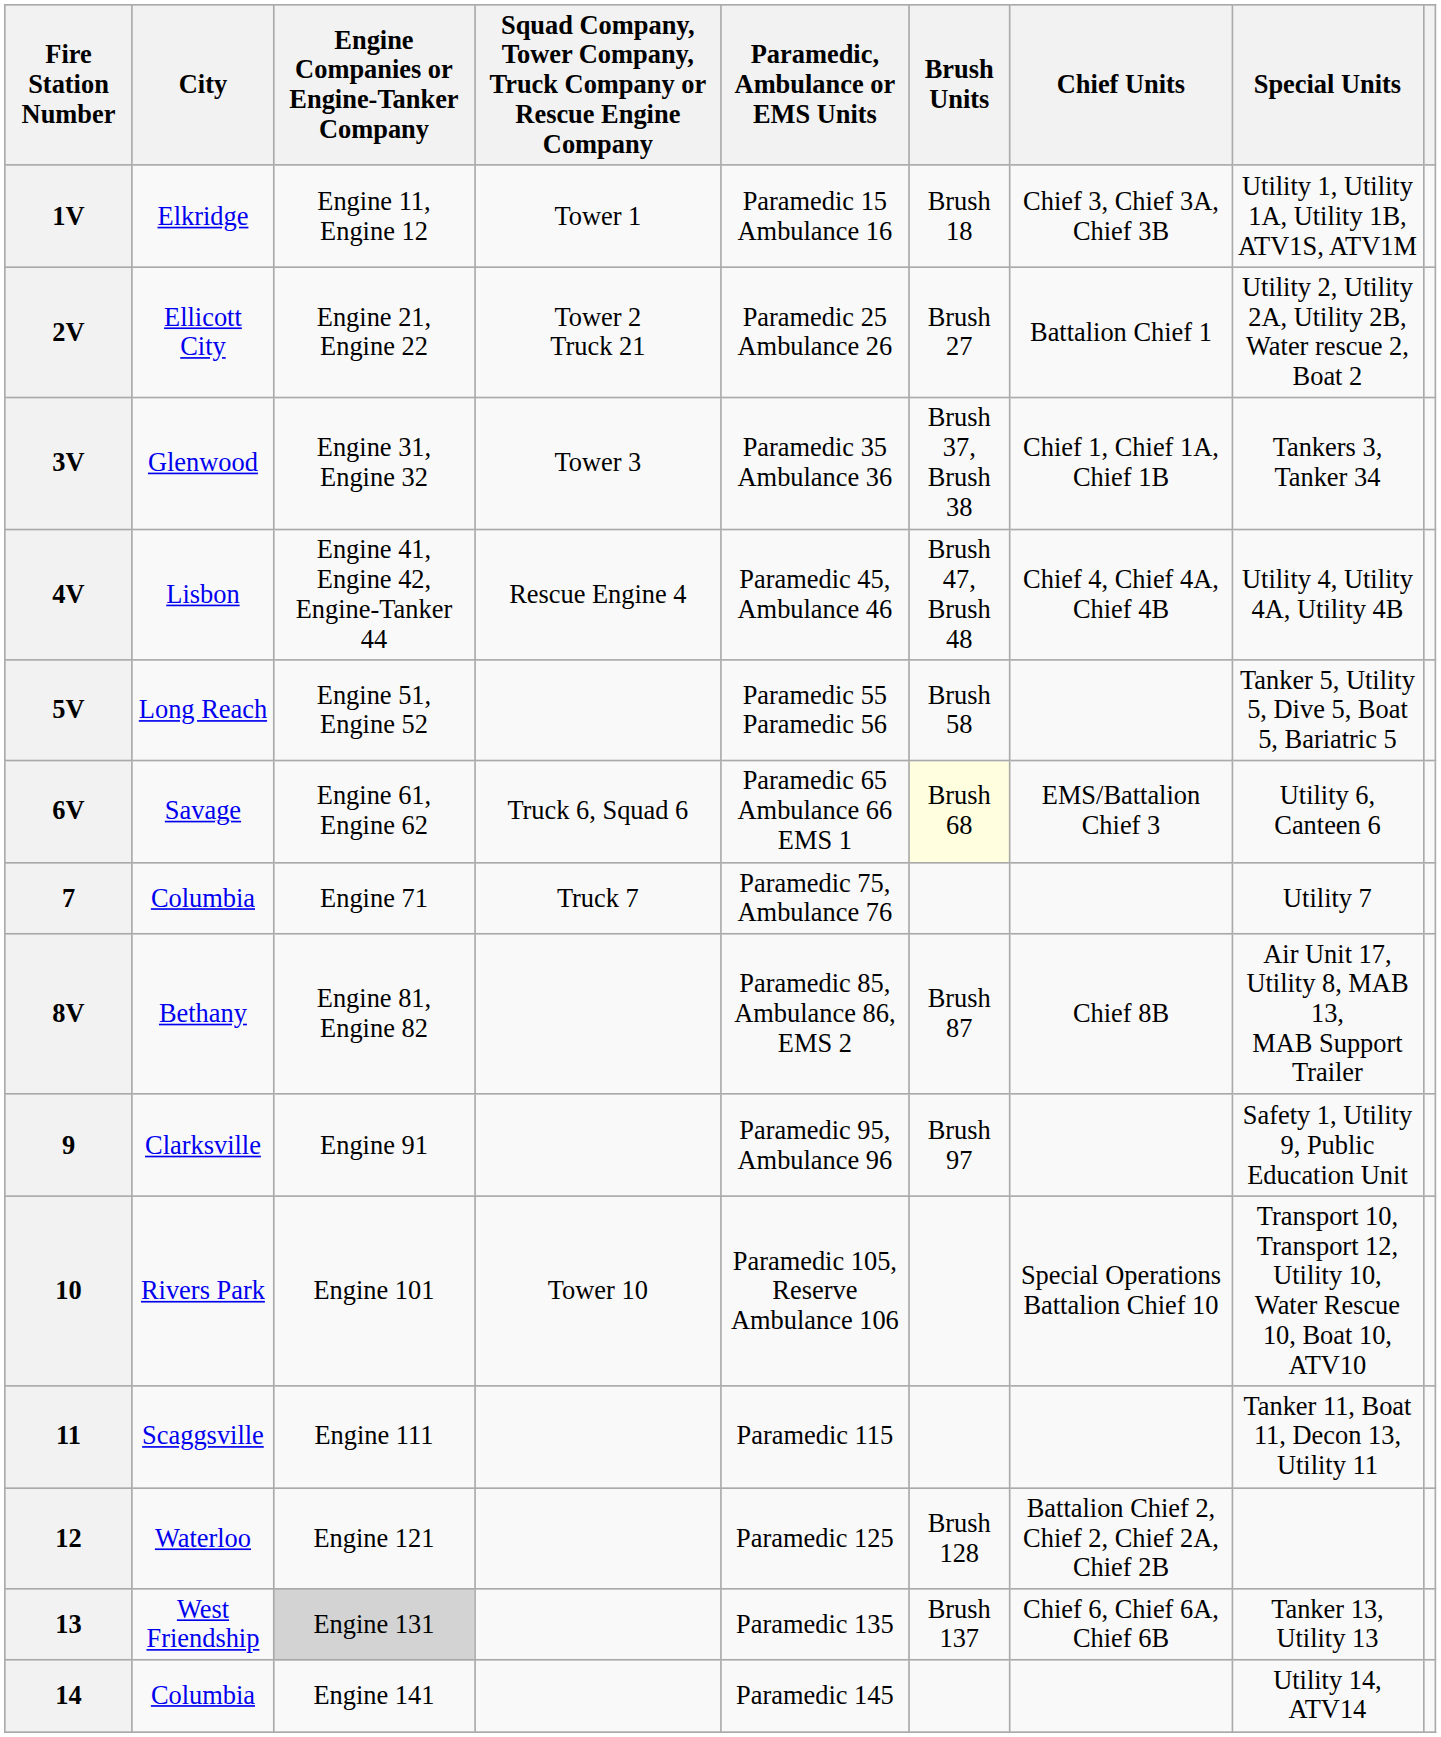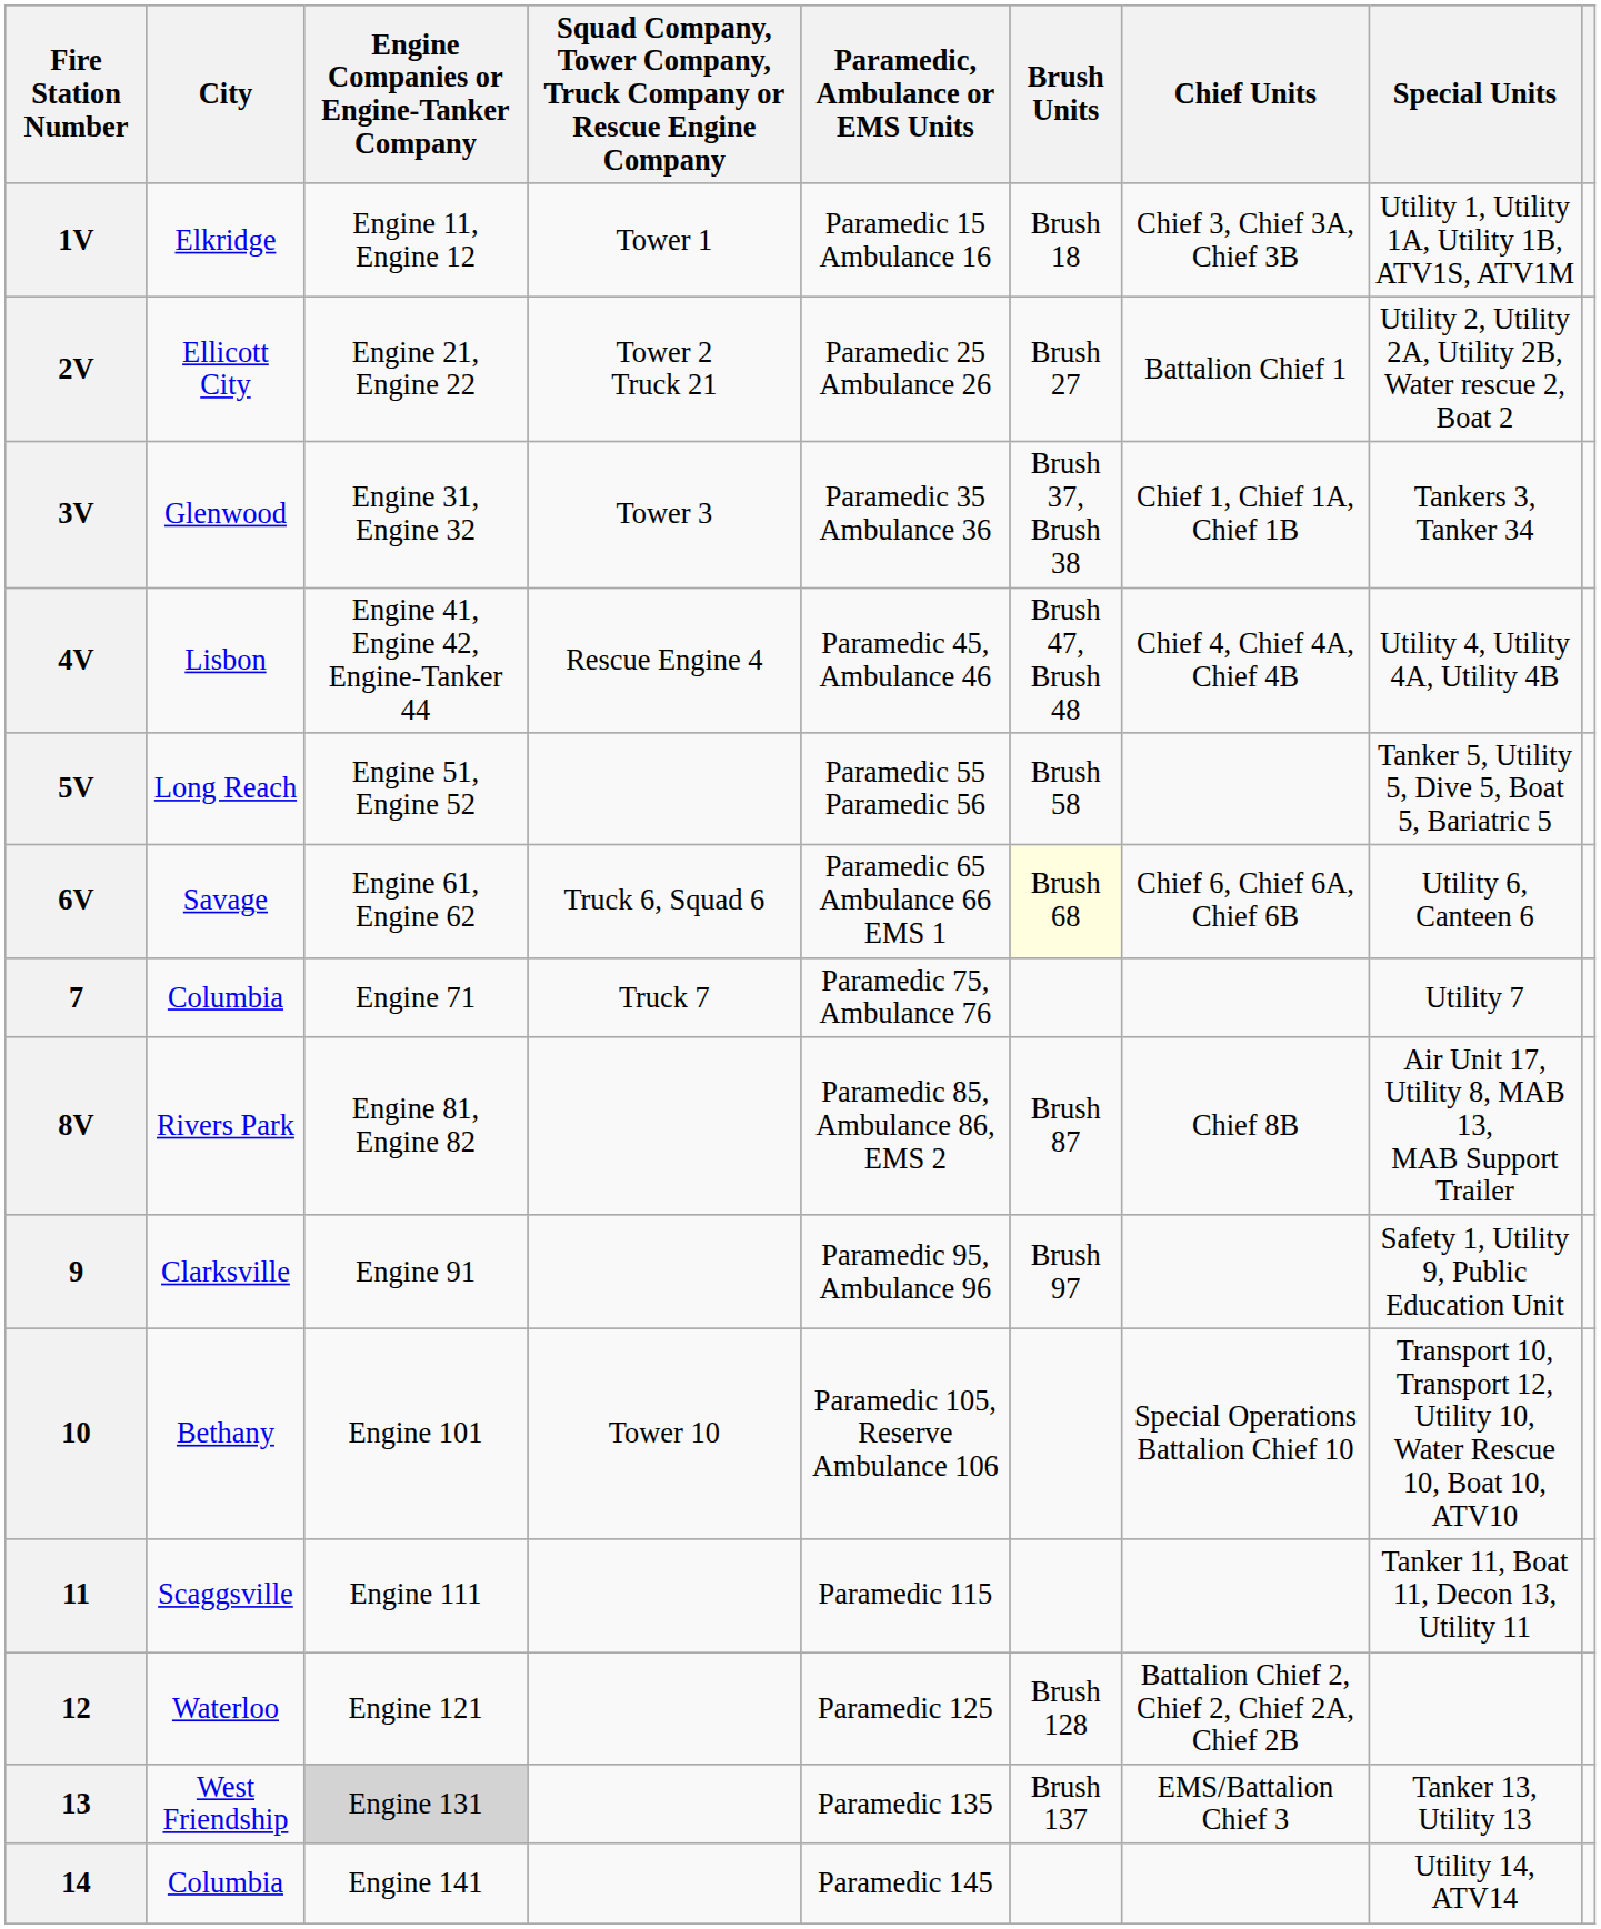6V | Chief Units: EMS/Battalion Chief 3 -> Chief 6, Chief 6A, Chief 6B
8V | City: Bethany -> Rivers Park
10 | City: Rivers Park -> Bethany
13 | Chief Units: Chief 6, Chief 6A, Chief 6B -> EMS/Battalion Chief 3
